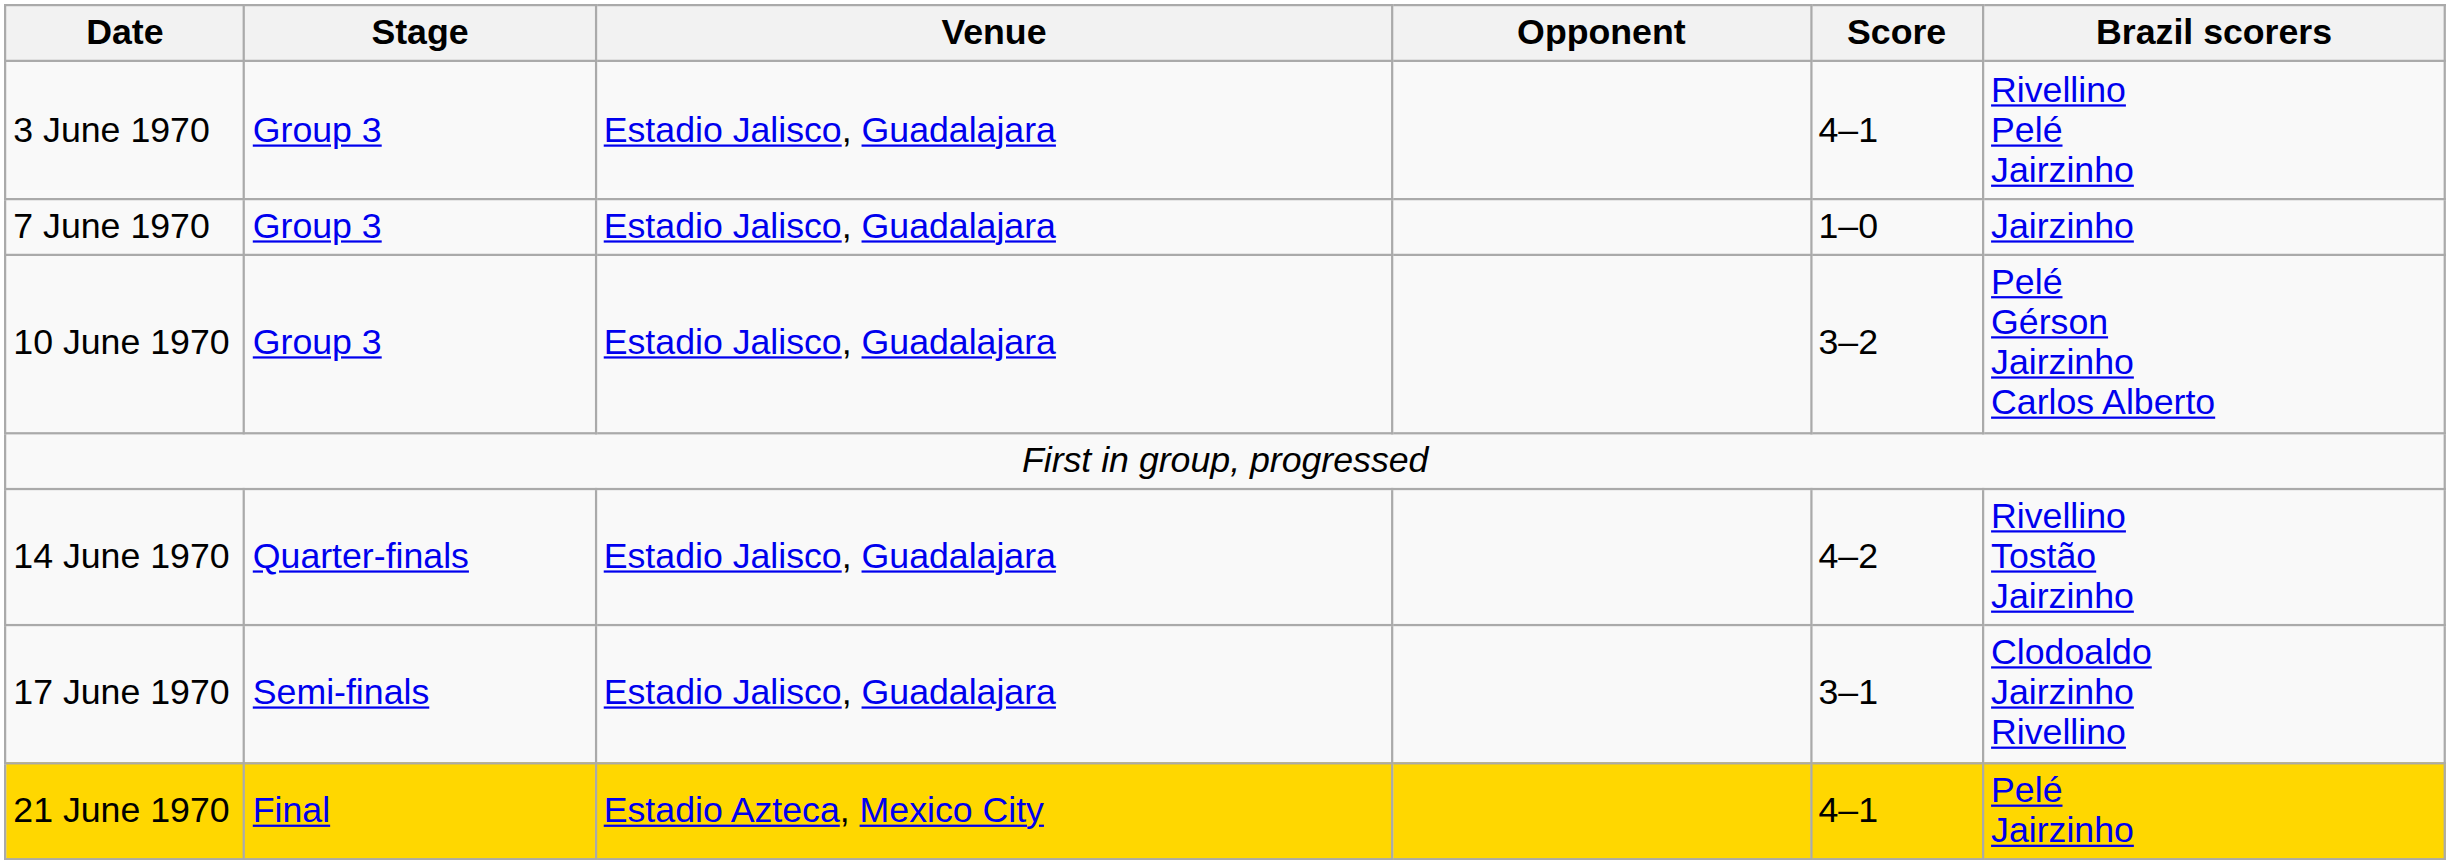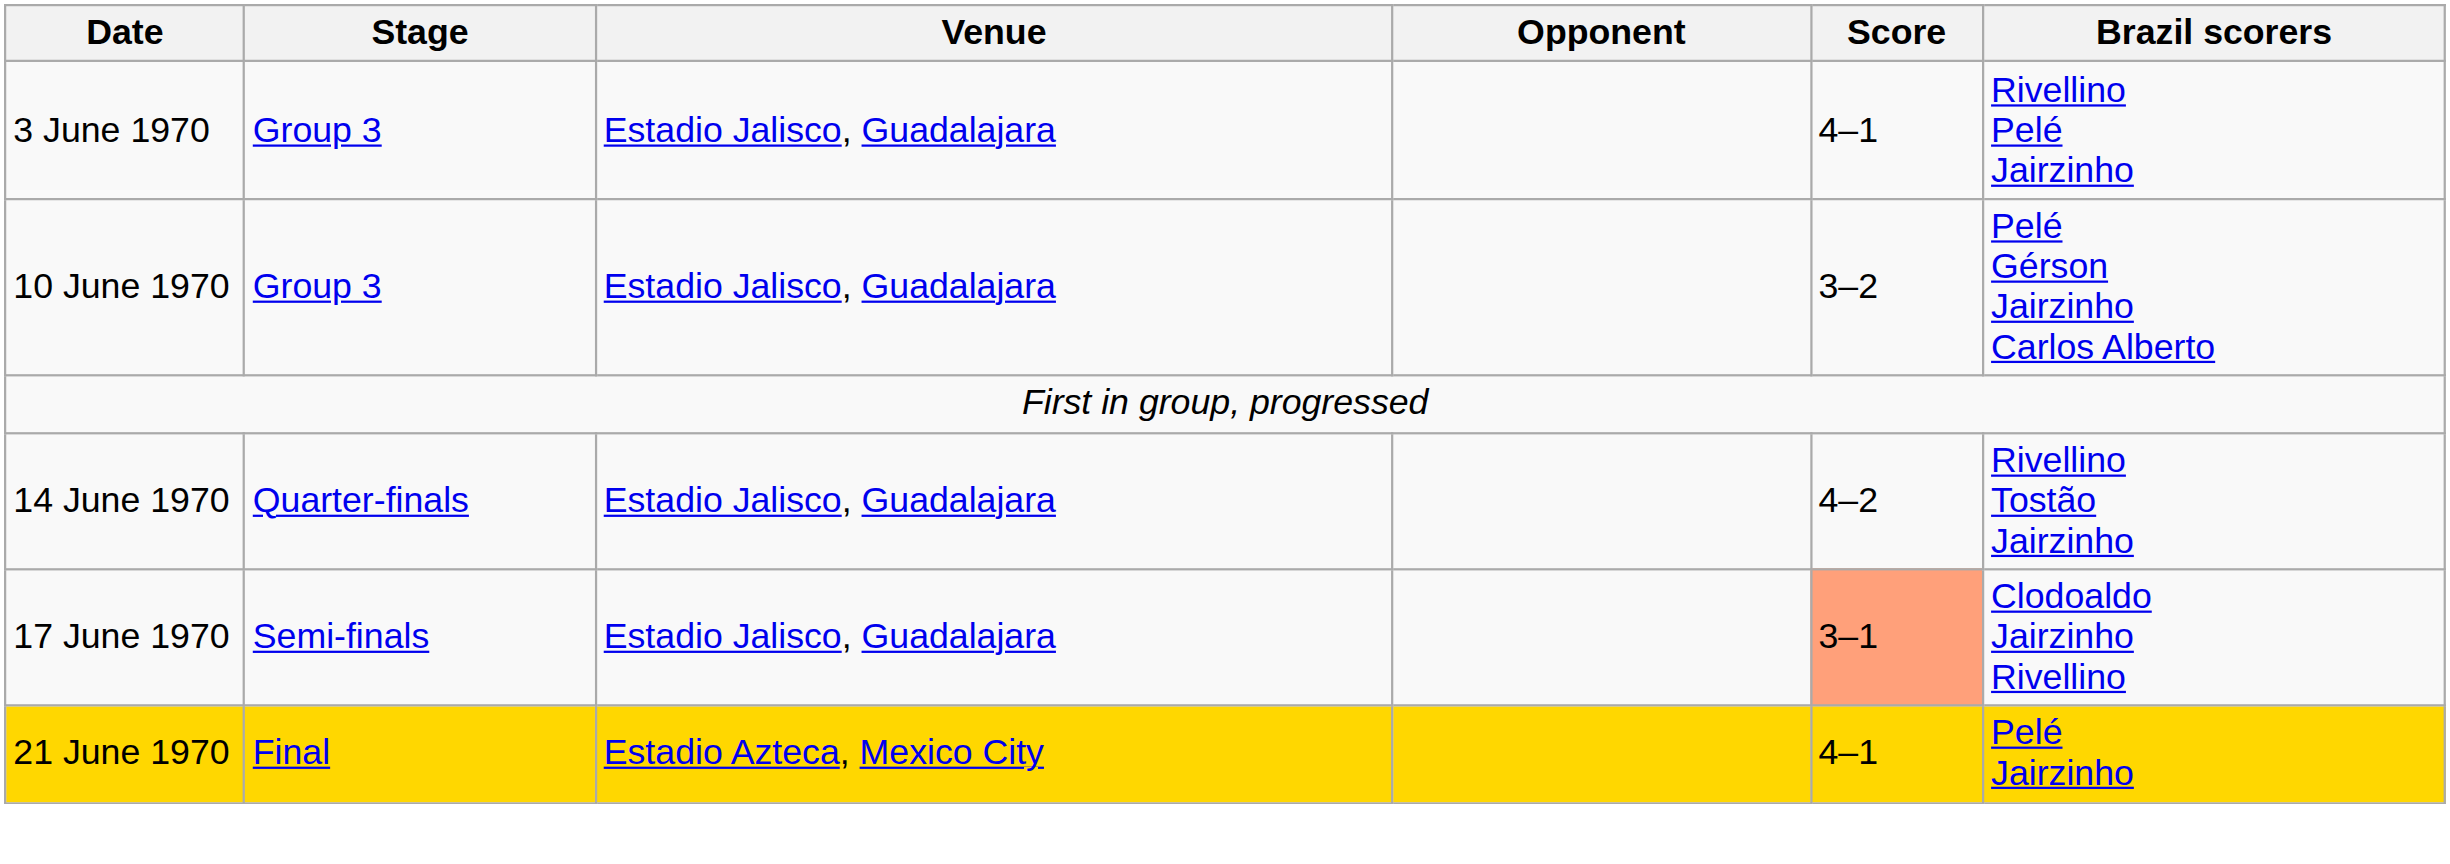- row: 7 June 1970 | Group 3 | Estadio Jalisco, Guadalajara | 1–0 | Jairzinho
17 June 1970 | Score: no background -> lightsalmon background
